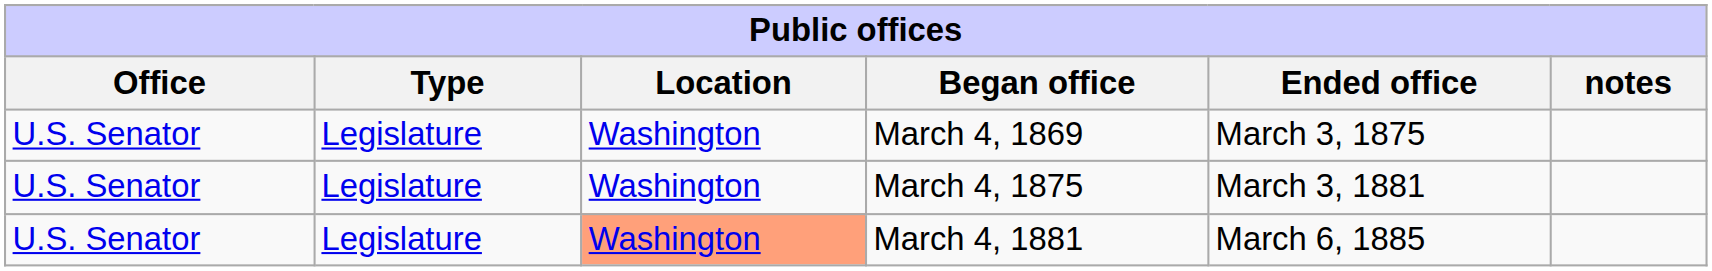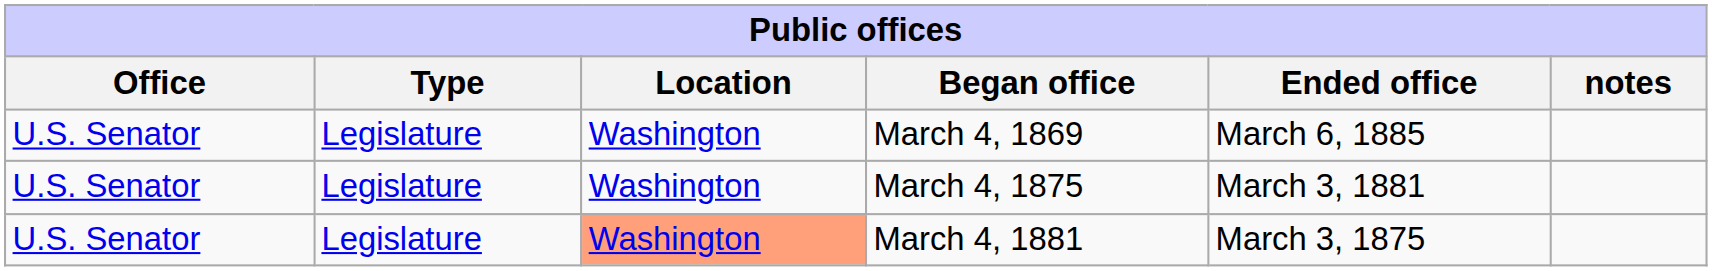March 4, 1869 | Ended office: March 3, 1875 -> March 6, 1885
March 4, 1881 | Ended office: March 6, 1885 -> March 3, 1875
